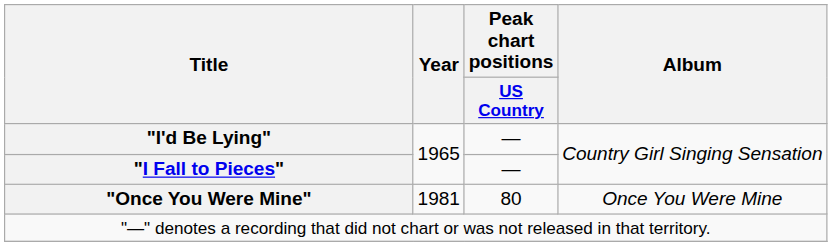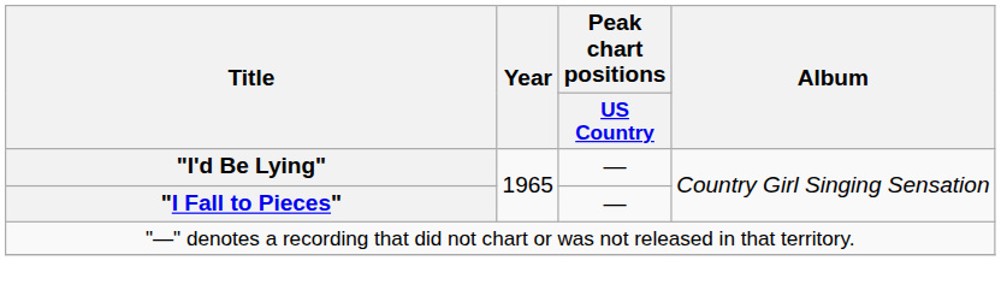- row: "Once You Were Mine" | 1981 | 80 | Once You Were Mine
